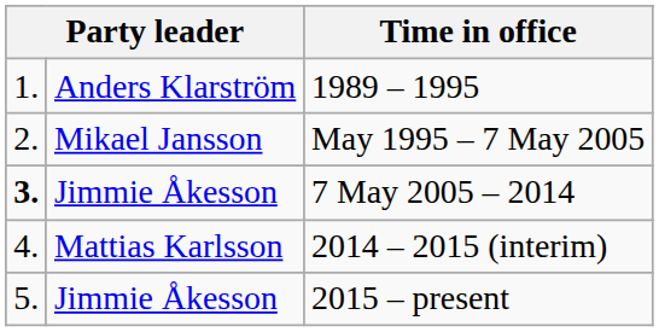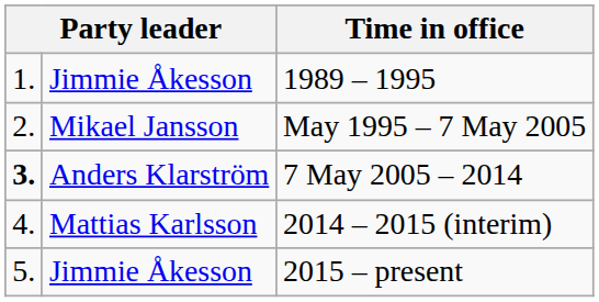1989 – 1995 | column 2: Anders Klarström -> Jimmie Åkesson
7 May 2005 – 2014 | column 2: Jimmie Åkesson -> Anders Klarström
